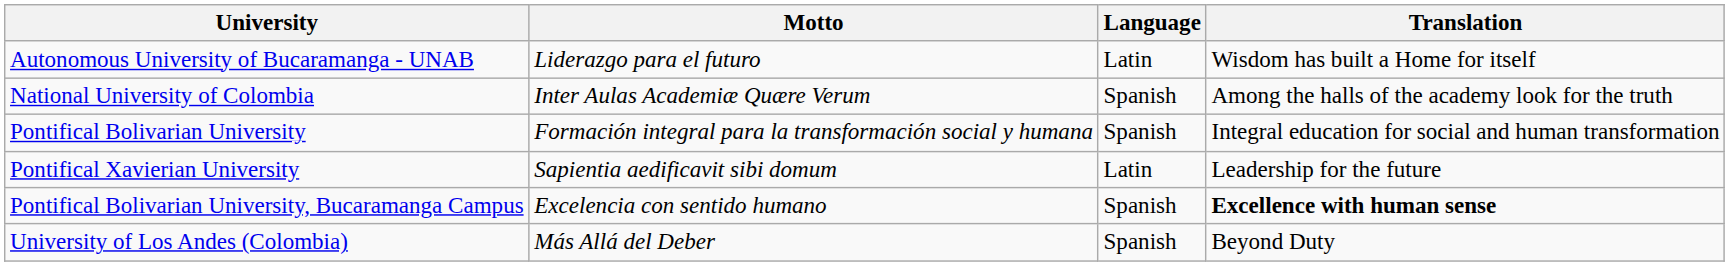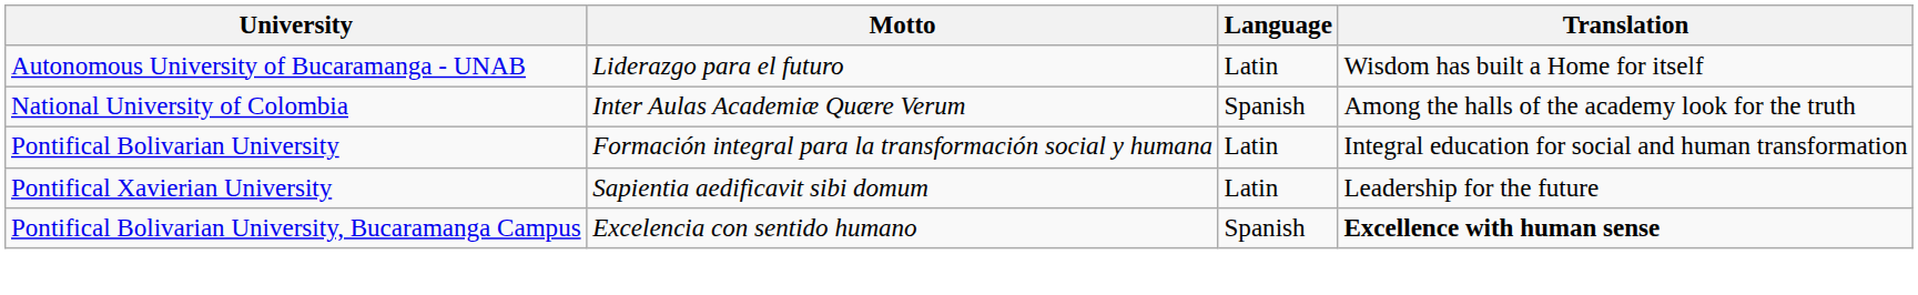Pontifical Bolivarian University | Language: Spanish -> Latin
- row: University of Los Andes (Colombia) | Más Allá del Deber | Spanish | Beyond Duty
